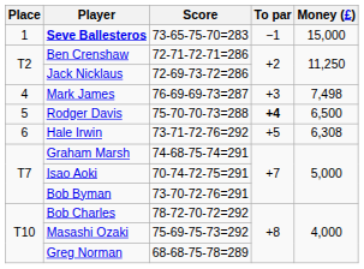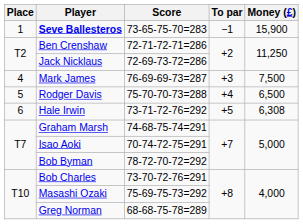Seve Ballesteros | Money (£): 15,000 -> 15,900
Mark James | Money (£): 7,498 -> 7,500
Rodger Davis | To par: bold -> normal
Bob Byman | Score: 73-70-72-76=291 -> 78-72-70-72=292
Bob Charles | Score: 78-72-70-72=292 -> 73-70-72-76=291
